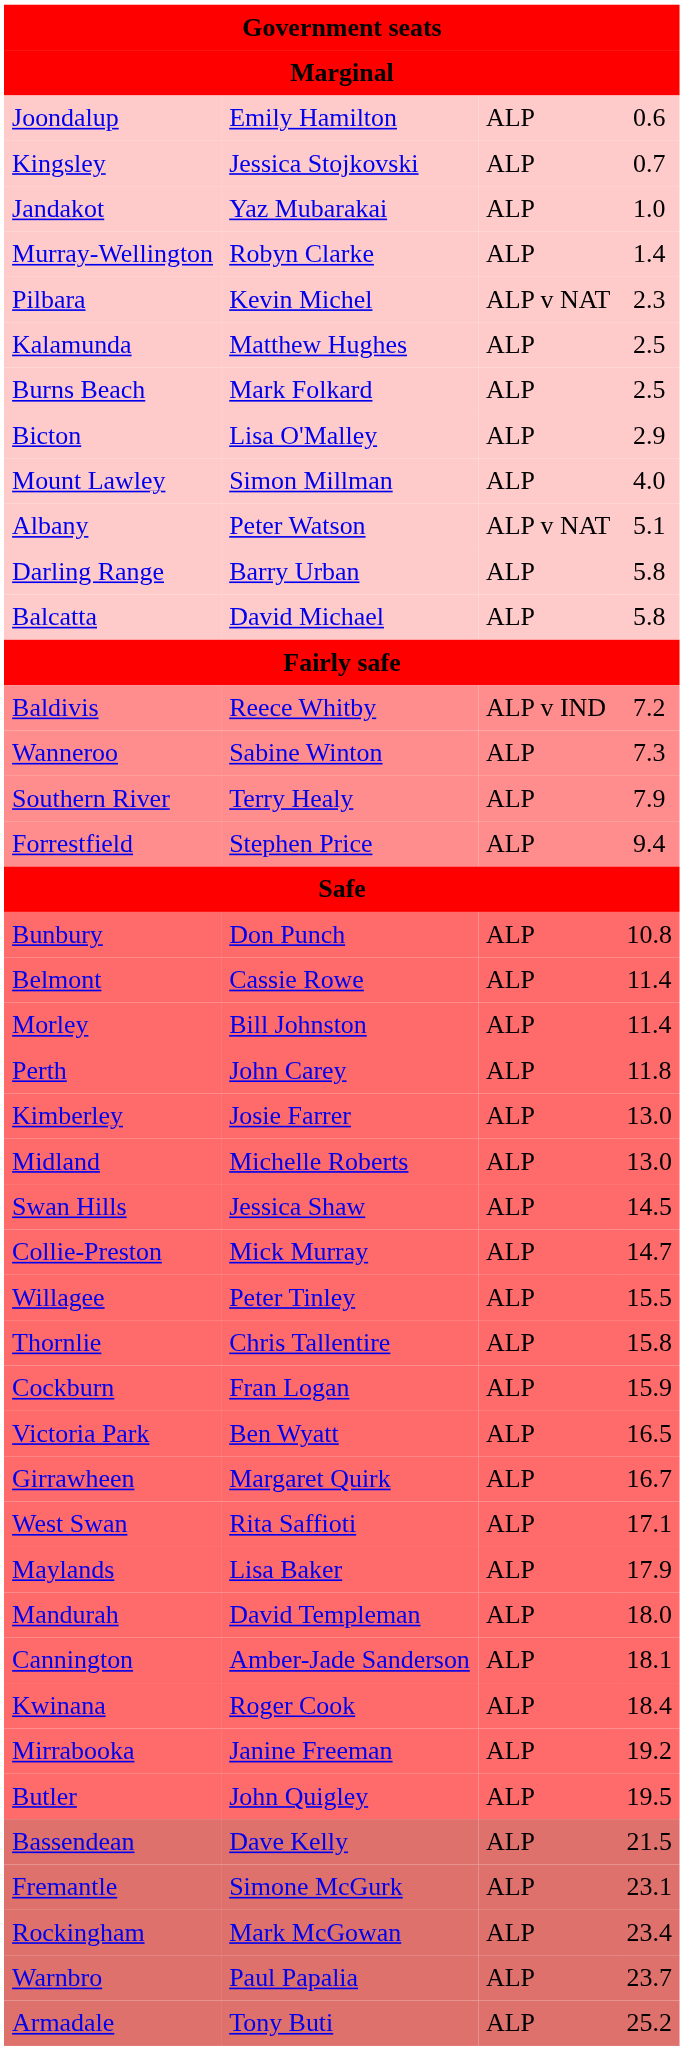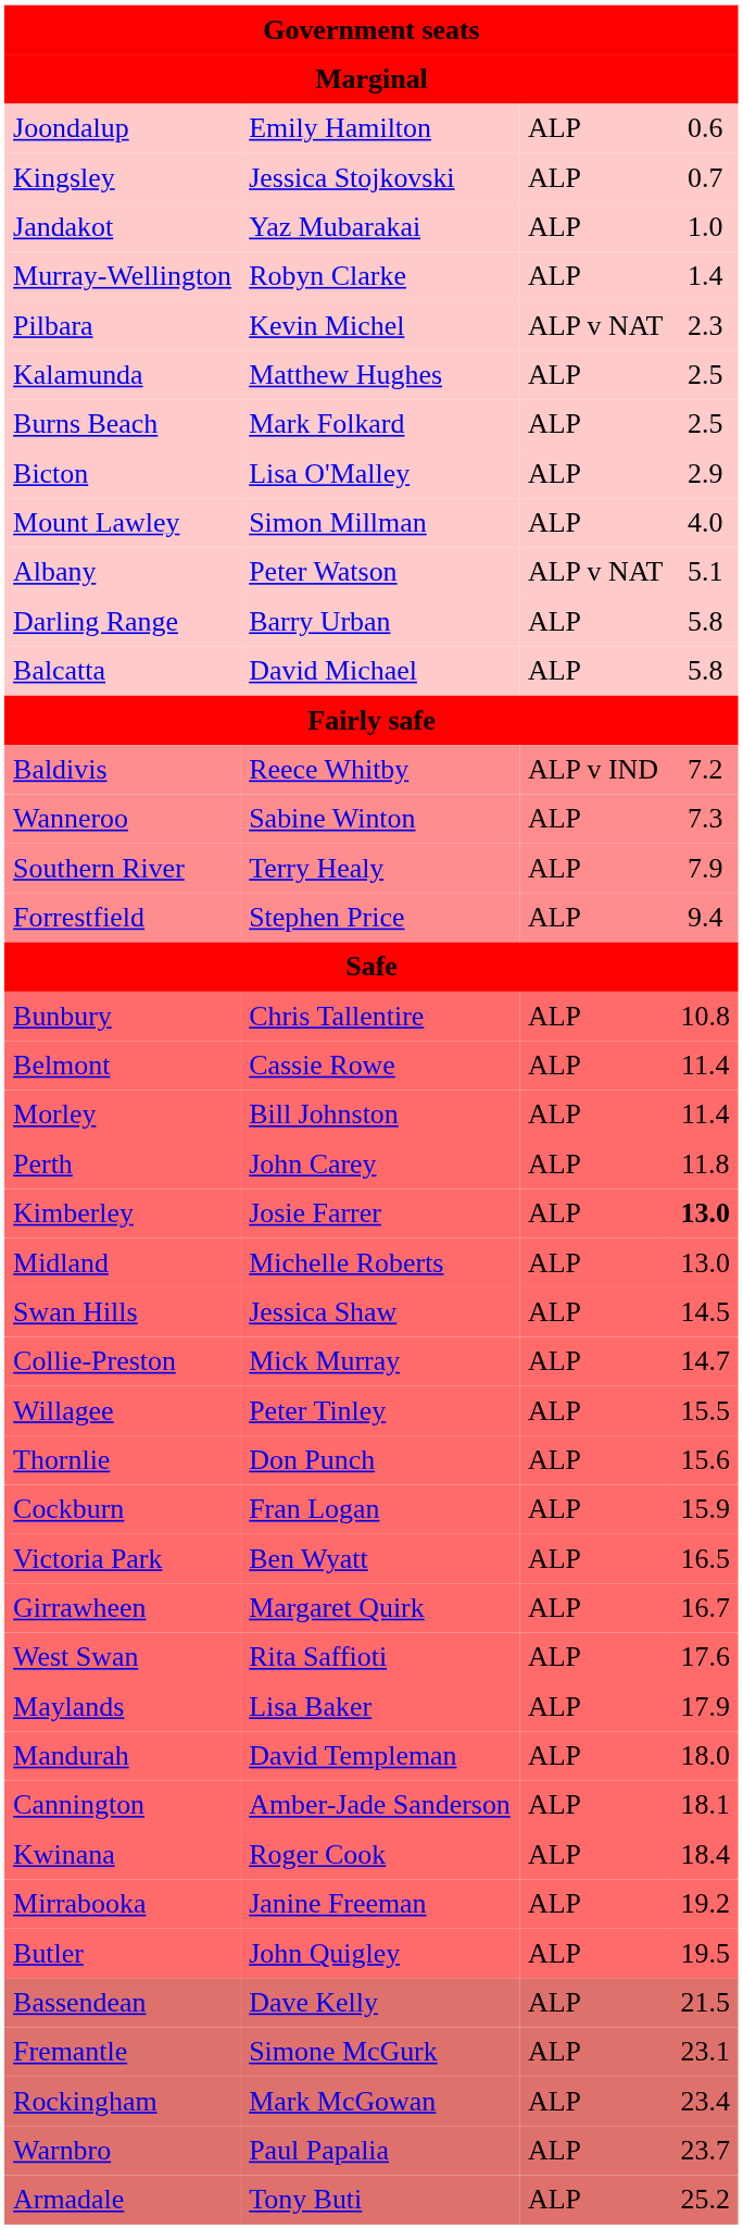Bunbury | column 2: Don Punch -> Chris Tallentire
Kimberley | column 4: normal -> bold
Thornlie | column 2: Chris Tallentire -> Don Punch
Thornlie | column 4: 15.8 -> 15.6
West Swan | column 4: 17.1 -> 17.6
